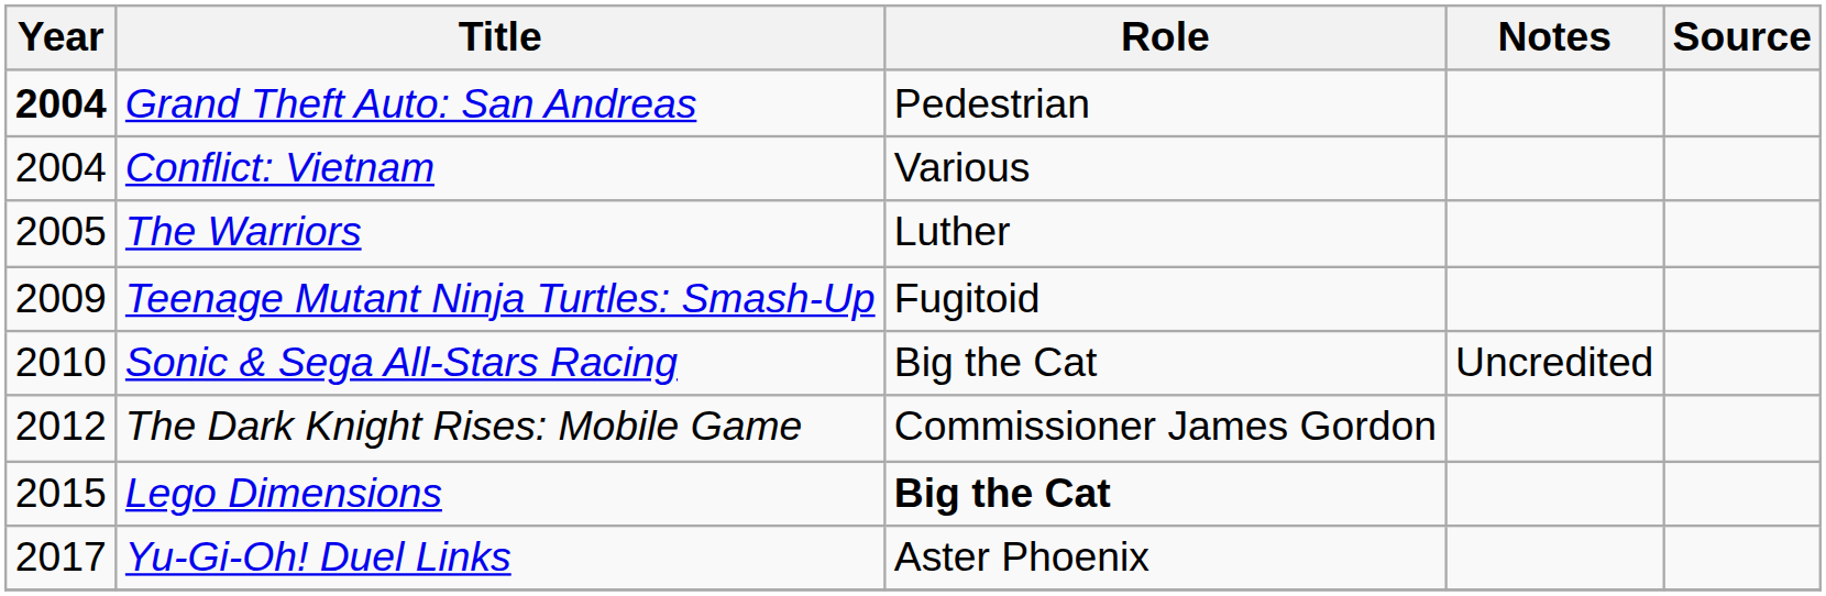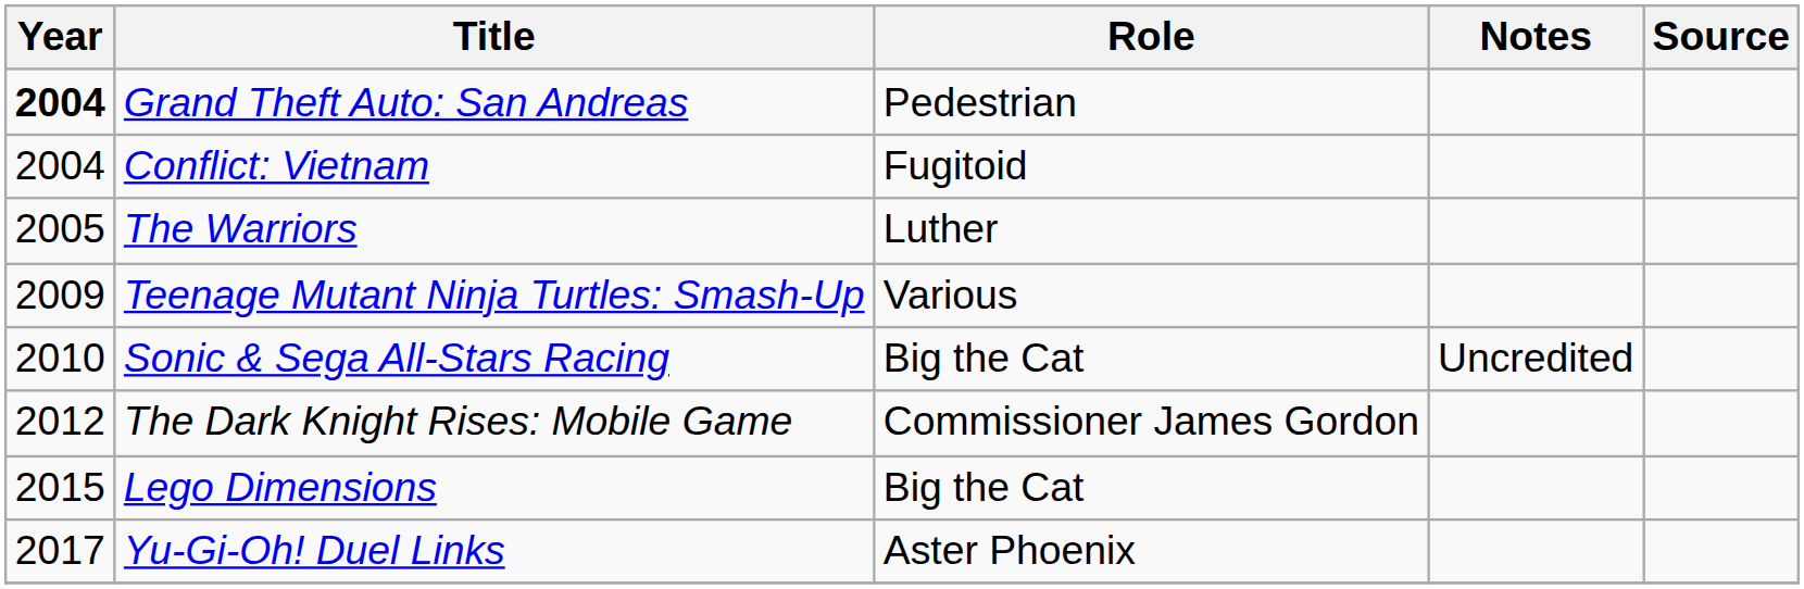Conflict: Vietnam | Role: Various -> Fugitoid
Teenage Mutant Ninja Turtles: Smash-Up | Role: Fugitoid -> Various
Lego Dimensions | Role: bold -> normal
